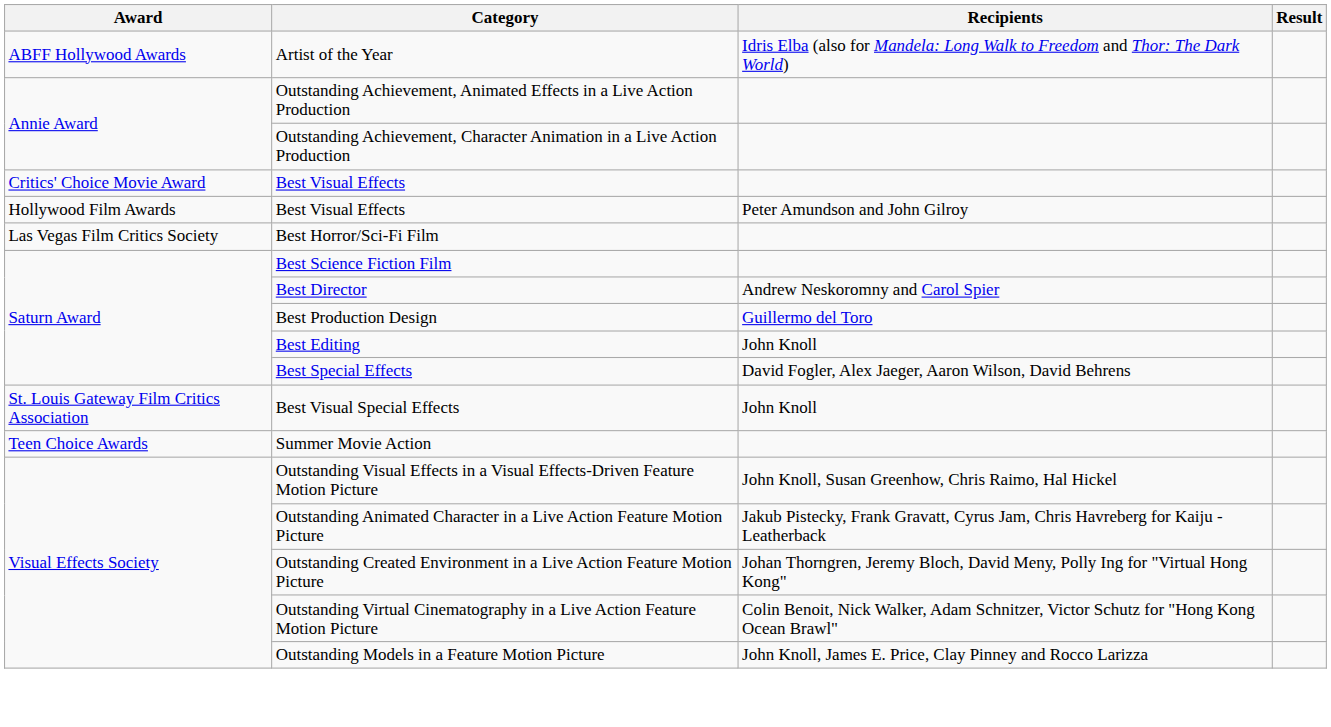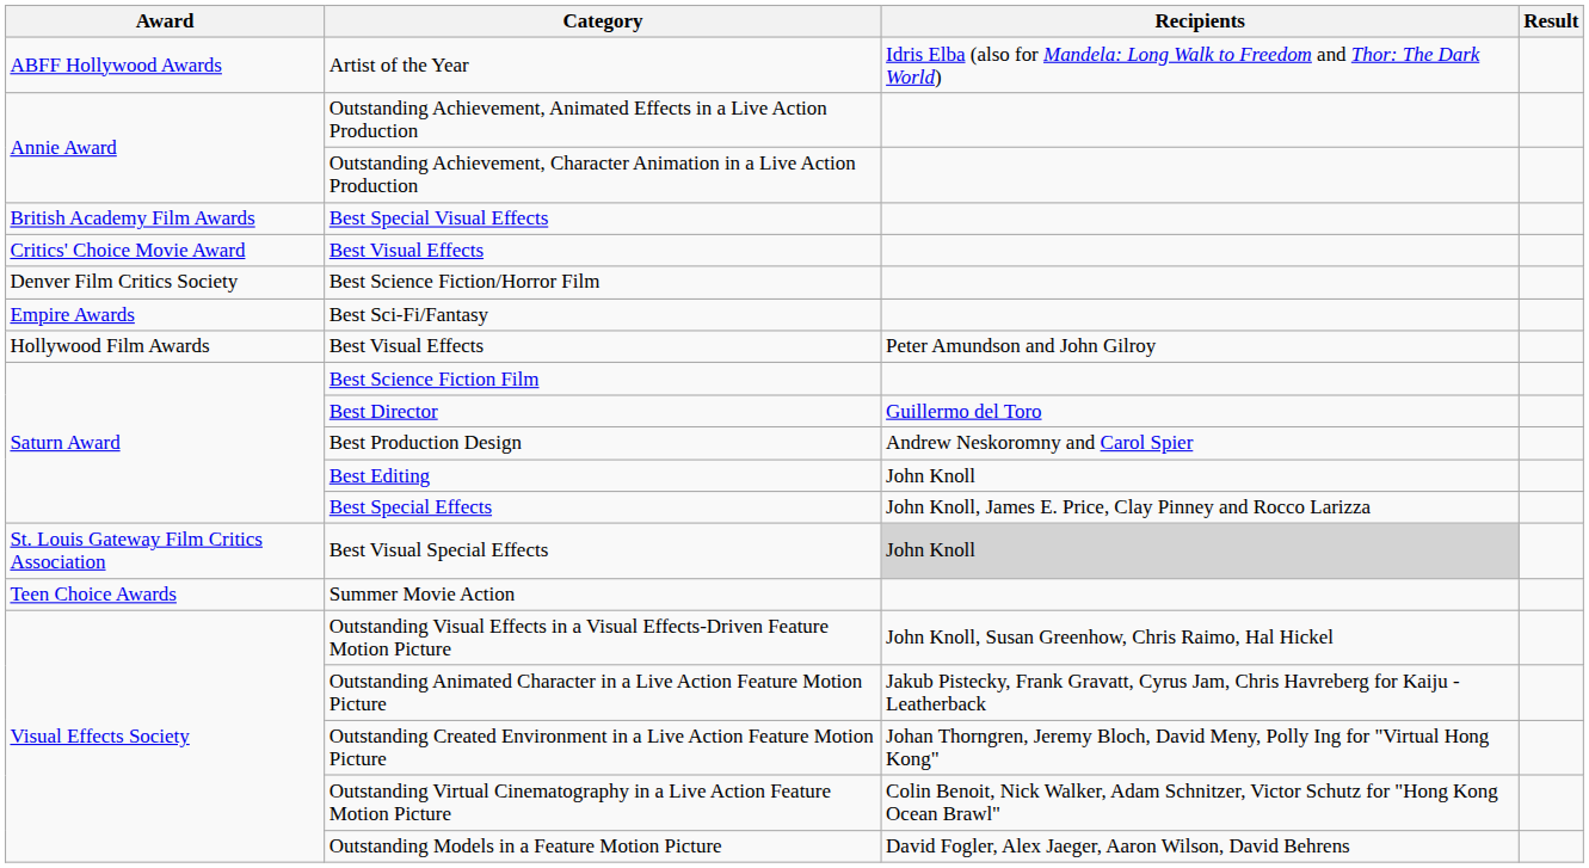+ row: British Academy Film Awards | Best Special Visual Effects
+ row: Denver Film Critics Society | Best Science Fiction/Horror Film
+ row: Empire Awards | Best Sci-Fi/Fantasy
- row: Las Vegas Film Critics Society | Best Horror/Sci-Fi Film
Best Director | Recipients: Andrew Neskoromny and Carol Spier -> Guillermo del Toro
Best Production Design | Recipients: Guillermo del Toro -> Andrew Neskoromny and Carol Spier
Best Special Effects | Recipients: David Fogler, Alex Jaeger, Aaron Wilson, David Behrens -> John Knoll, James E. Price, Clay Pinney and Rocco Larizza
Best Visual Special Effects | Recipients: no background -> lightgrey background
Outstanding Models in a Feature Motion Picture | Recipients: John Knoll, James E. Price, Clay Pinney and Rocco Larizza -> David Fogler, Alex Jaeger, Aaron Wilson, David Behrens
